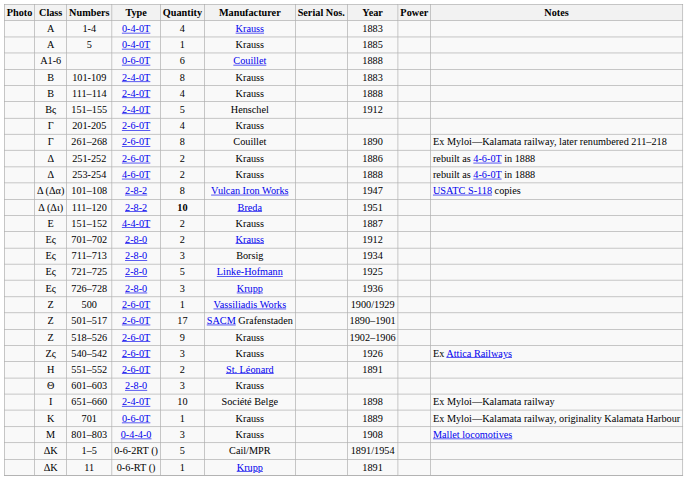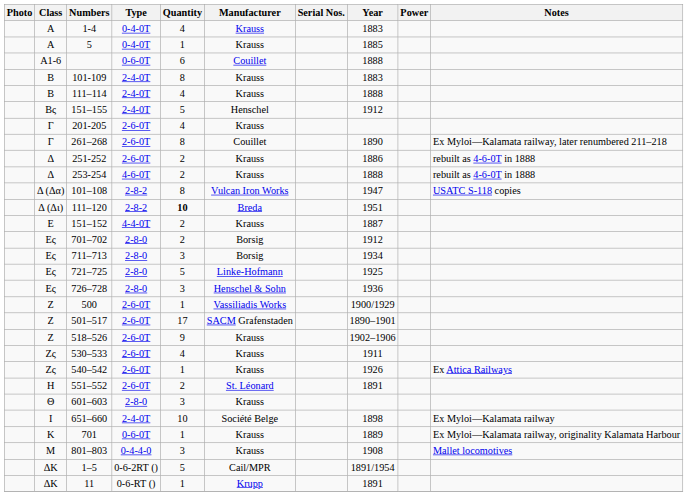701–702 | Manufacturer: Krauss -> Borsig
726–728 | Manufacturer: Krupp -> Henschel & Sohn
+ row: Ζς | 530–533 | 2-6-0T | 4 | Krauss | 1911
540–542 | Quantity: 3 -> 1
